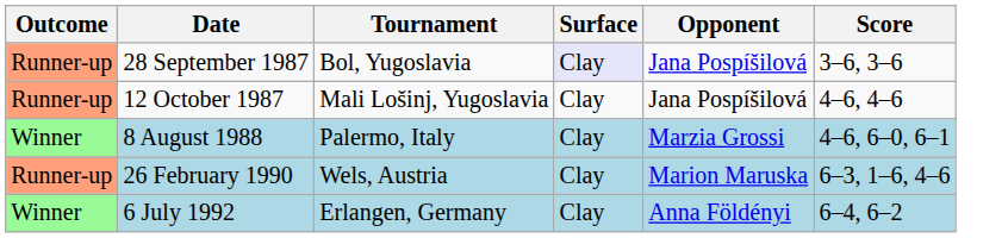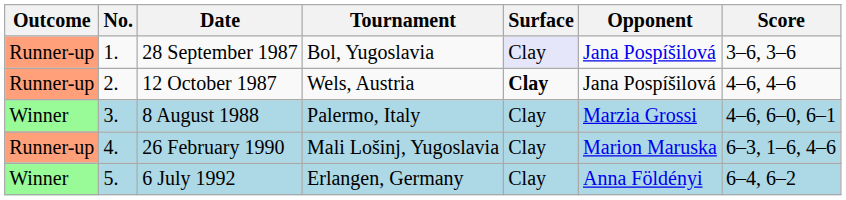+ column: No. | 1. | 2. | 3. | 4. | 5.
12 October 1987 | Tournament: Mali Lošinj, Yugoslavia -> Wels, Austria
12 October 1987 | Surface: normal -> bold
26 February 1990 | Tournament: Wels, Austria -> Mali Lošinj, Yugoslavia
